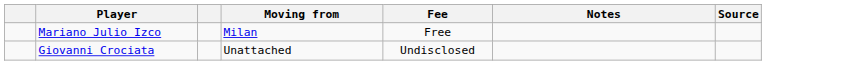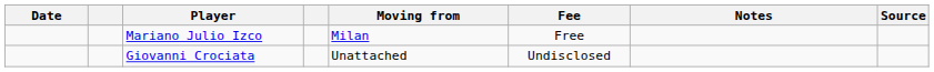+ column: Date
